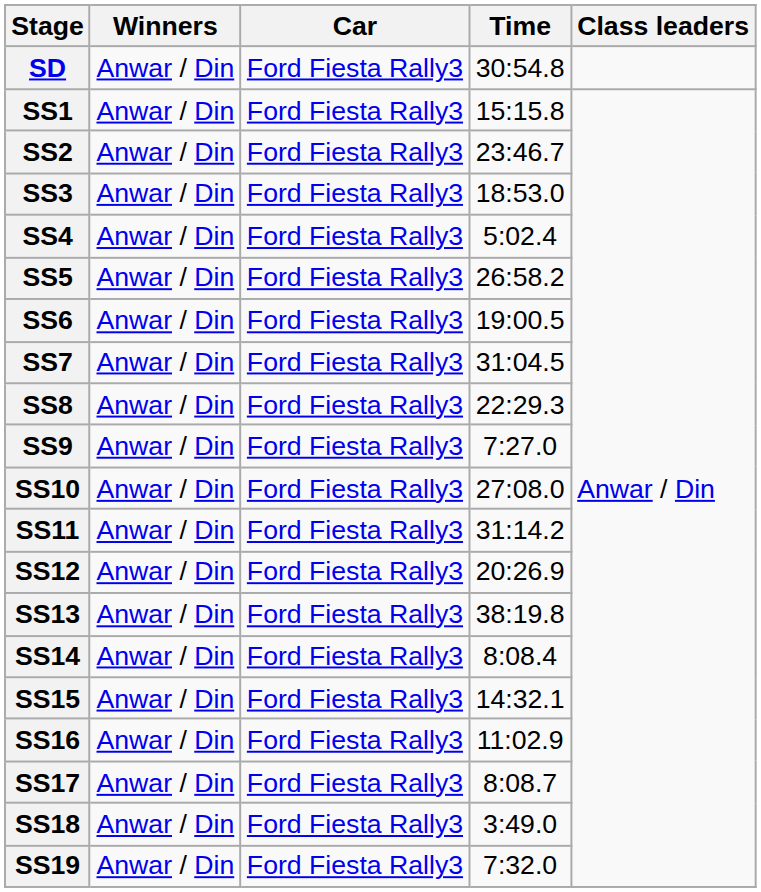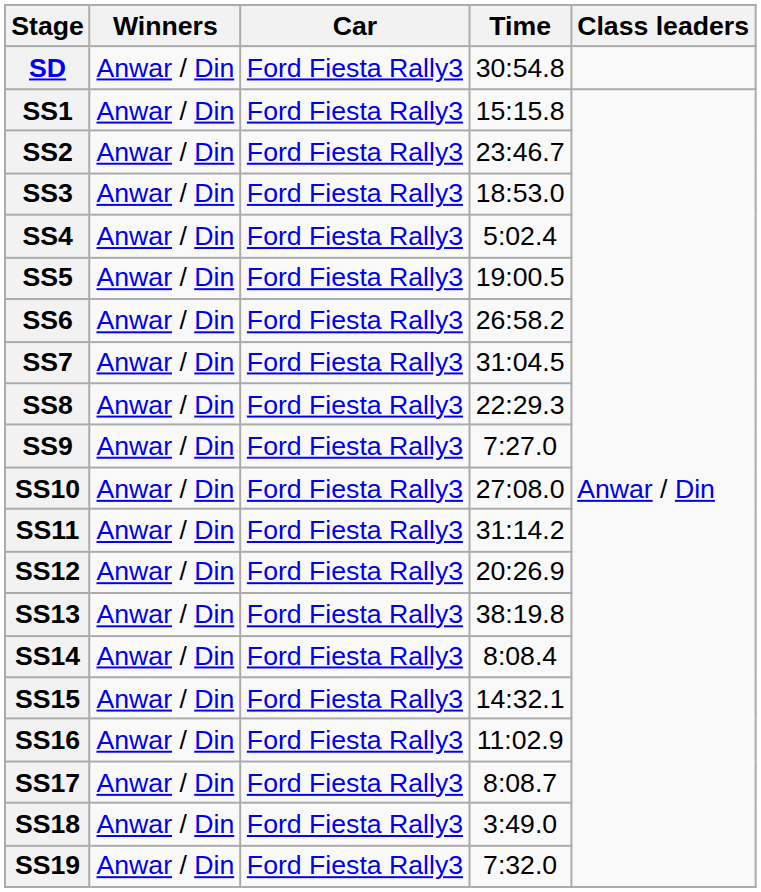SS5 | Time: 26:58.2 -> 19:00.5
SS6 | Time: 19:00.5 -> 26:58.2
